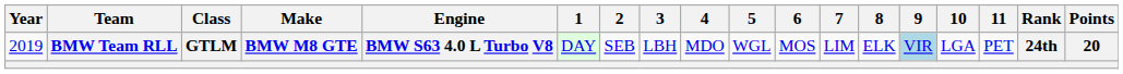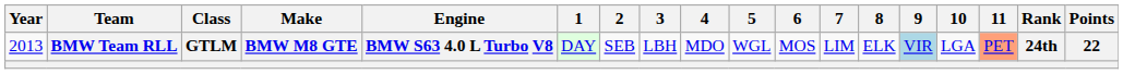BMW Team RLL | Year: 2019 -> 2013
BMW Team RLL | 11: no background -> lightsalmon background
BMW Team RLL | Points: 20 -> 22
